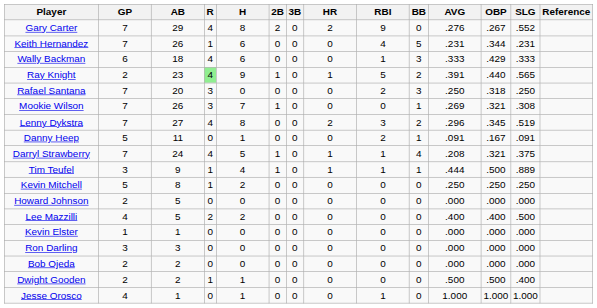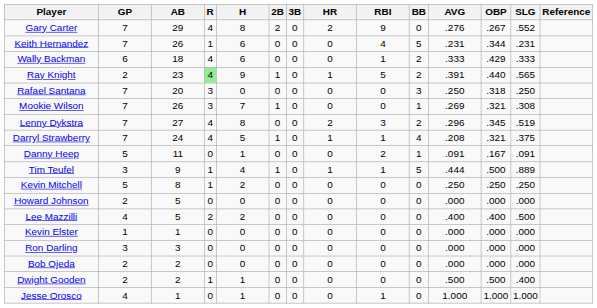Wally Backman | BB: 3 -> 2
Rafael Santana | RBI: 2 -> 0
rows swapped: Darryl Strawberry <-> Danny Heep
Tim Teufel | BB: 1 -> 5
